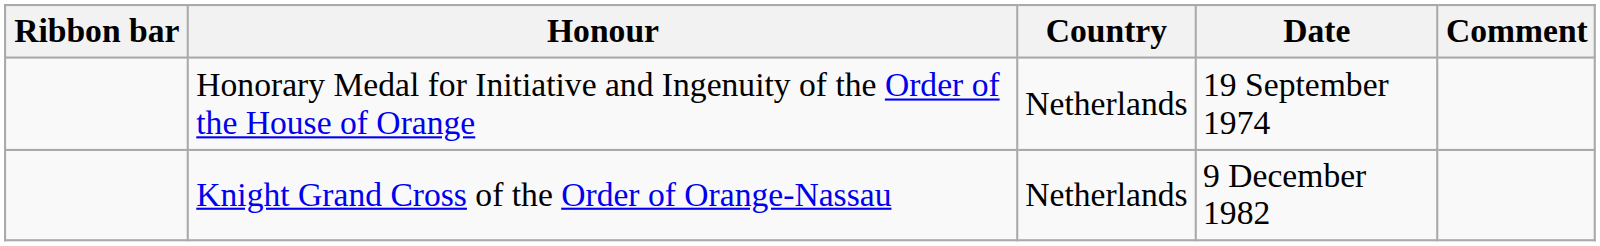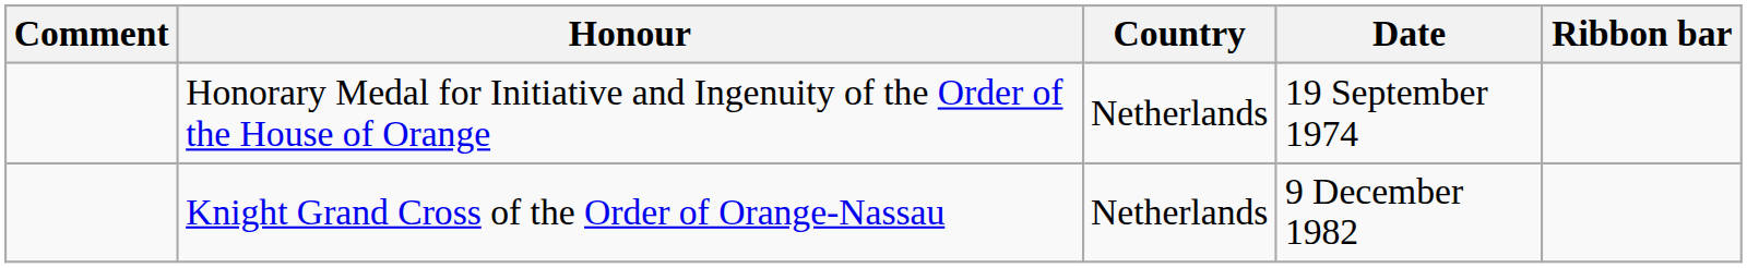columns swapped: Ribbon bar <-> Comment
